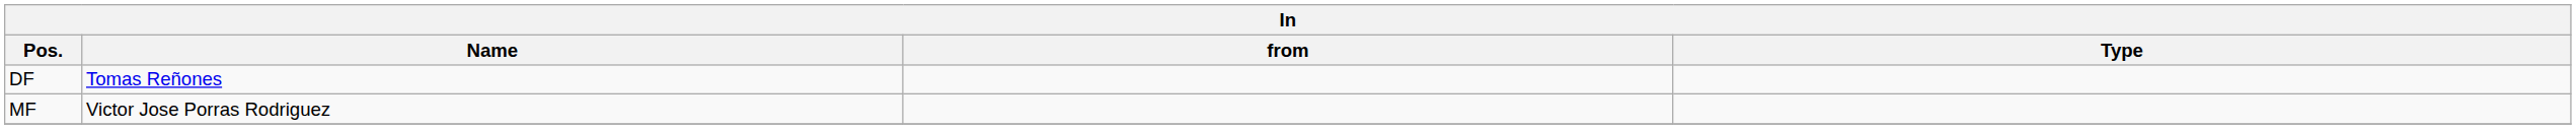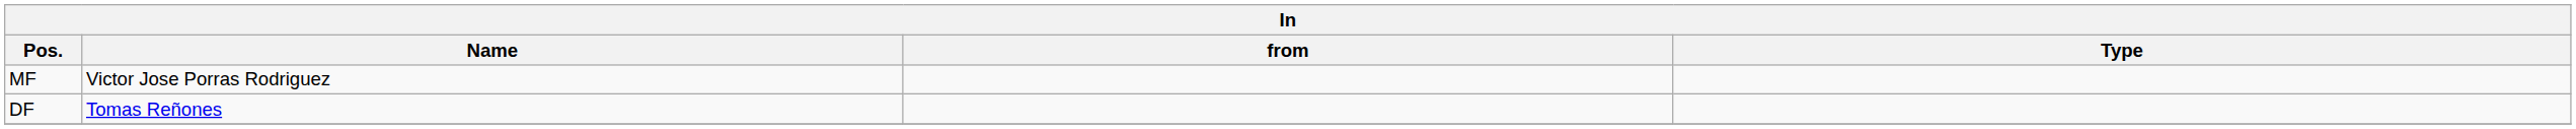rows swapped: DF <-> MF
